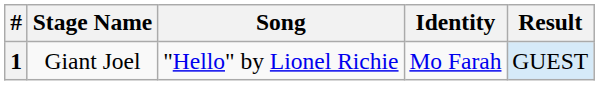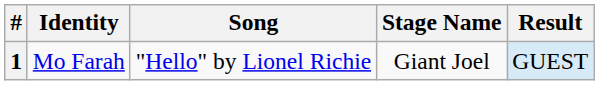columns swapped: Stage Name <-> Identity
